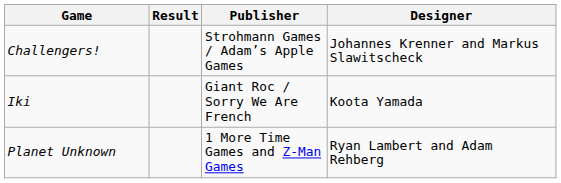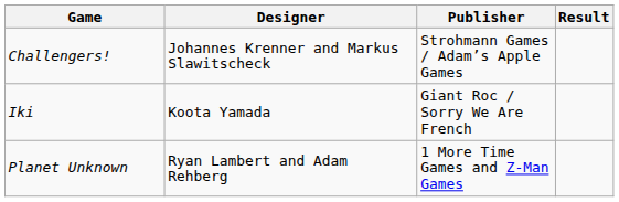columns swapped: Designer <-> Result
